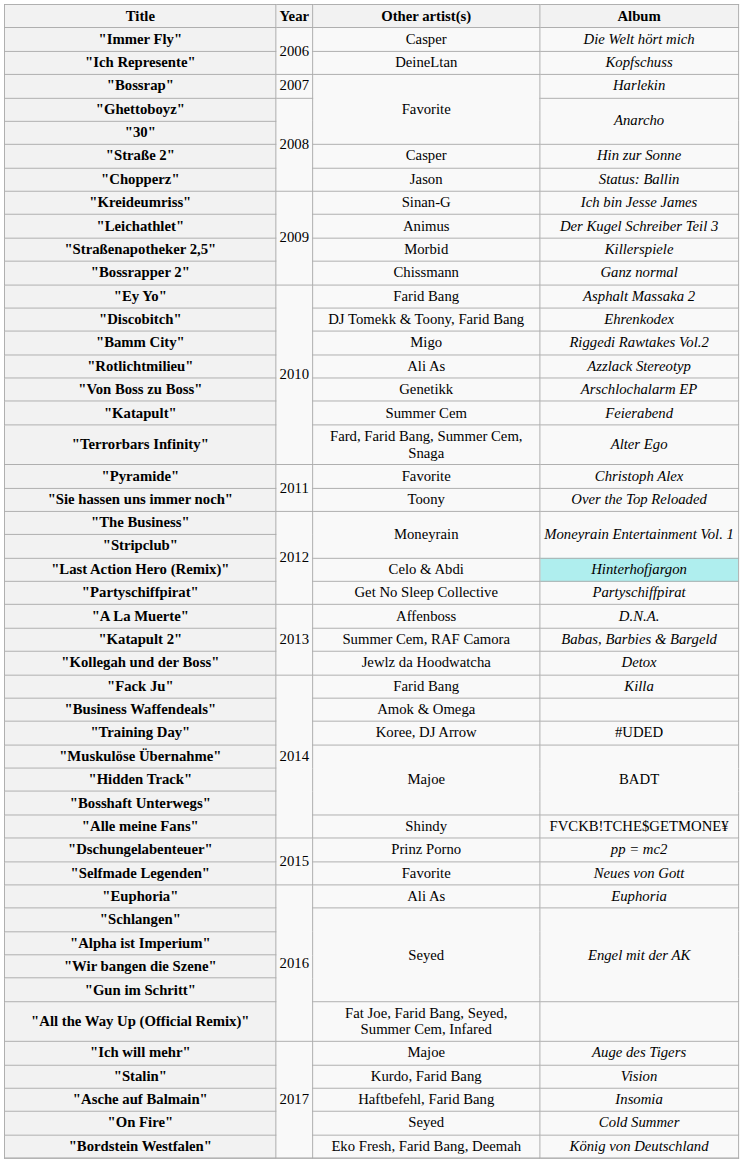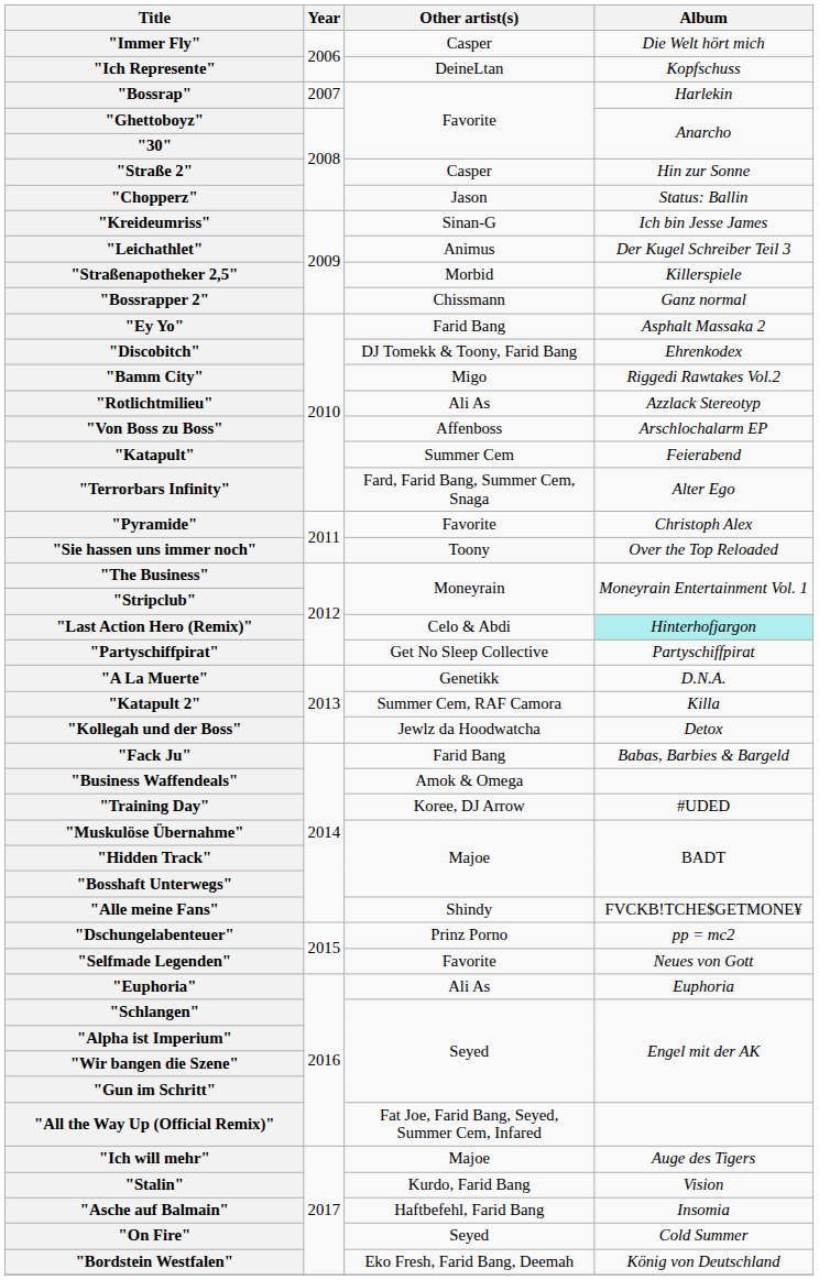"Von Boss zu Boss" | Other artist(s): Genetikk -> Affenboss
"A La Muerte" | Other artist(s): Affenboss -> Genetikk
"Katapult 2" | Album: Babas, Barbies & Bargeld -> Killa
"Fack Ju" | Album: Killa -> Babas, Barbies & Bargeld
